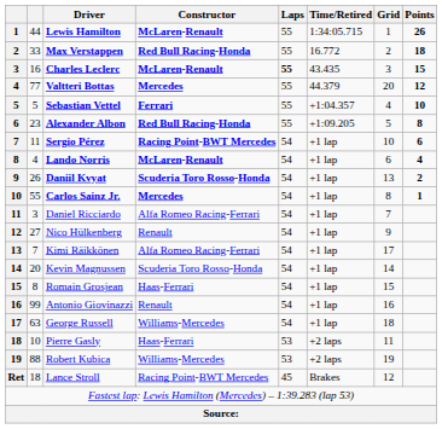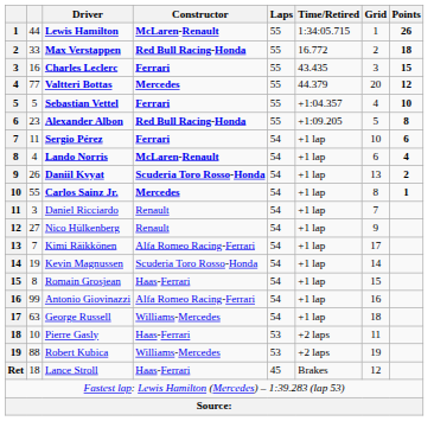Charles Leclerc | Constructor: McLaren-Renault -> Ferrari
Charles Leclerc | Laps: bold -> normal
Sergio Pérez | Constructor: Racing Point-BWT Mercedes -> Ferrari
Daniel Ricciardo | Constructor: Alfa Romeo Racing-Ferrari -> Renault
Kevin Magnussen | column 2: 20 -> 19
Antonio Giovinazzi | Constructor: Renault -> Alfa Romeo Racing-Ferrari
Lance Stroll | Constructor: Racing Point-BWT Mercedes -> Haas-Ferrari
